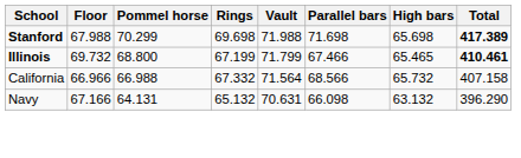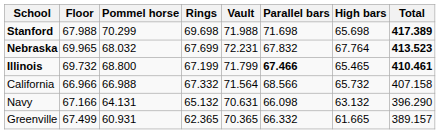+ row: Nebraska | 69.965 | 68.032 | 67.699 | 72.231 | 67.832 | 67.764 | 413.523
Illinois | Parallel bars: normal -> bold
+ row: Greenville | 67.499 | 60.931 | 62.365 | 70.365 | 66.332 | 61.665 | 389.157
